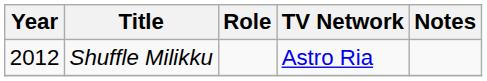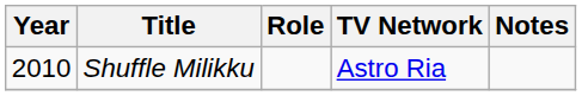Shuffle Milikku | Year: 2012 -> 2010
